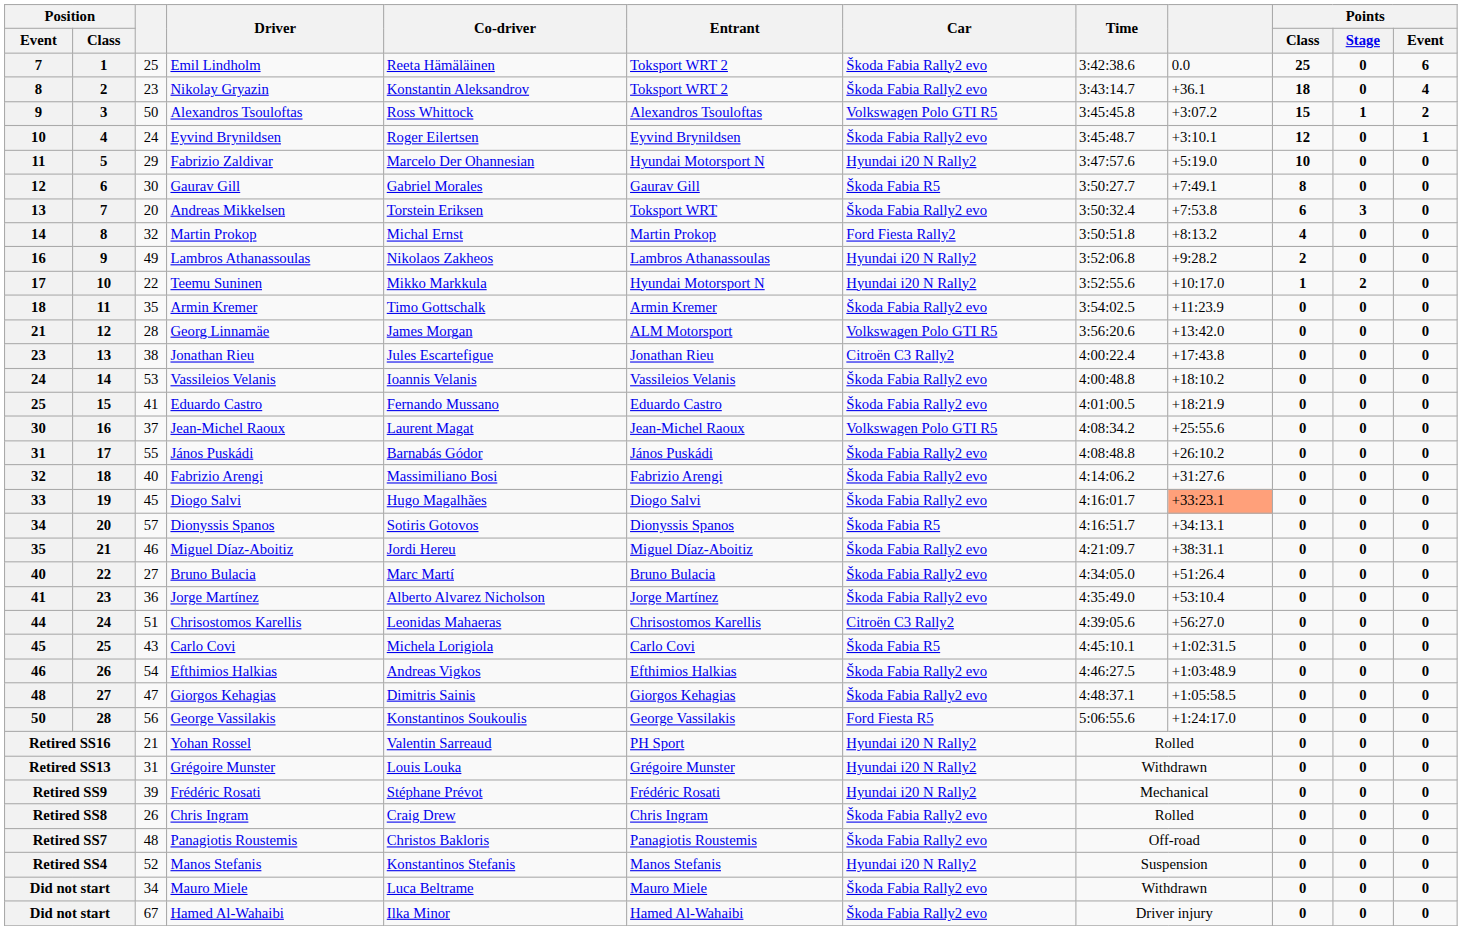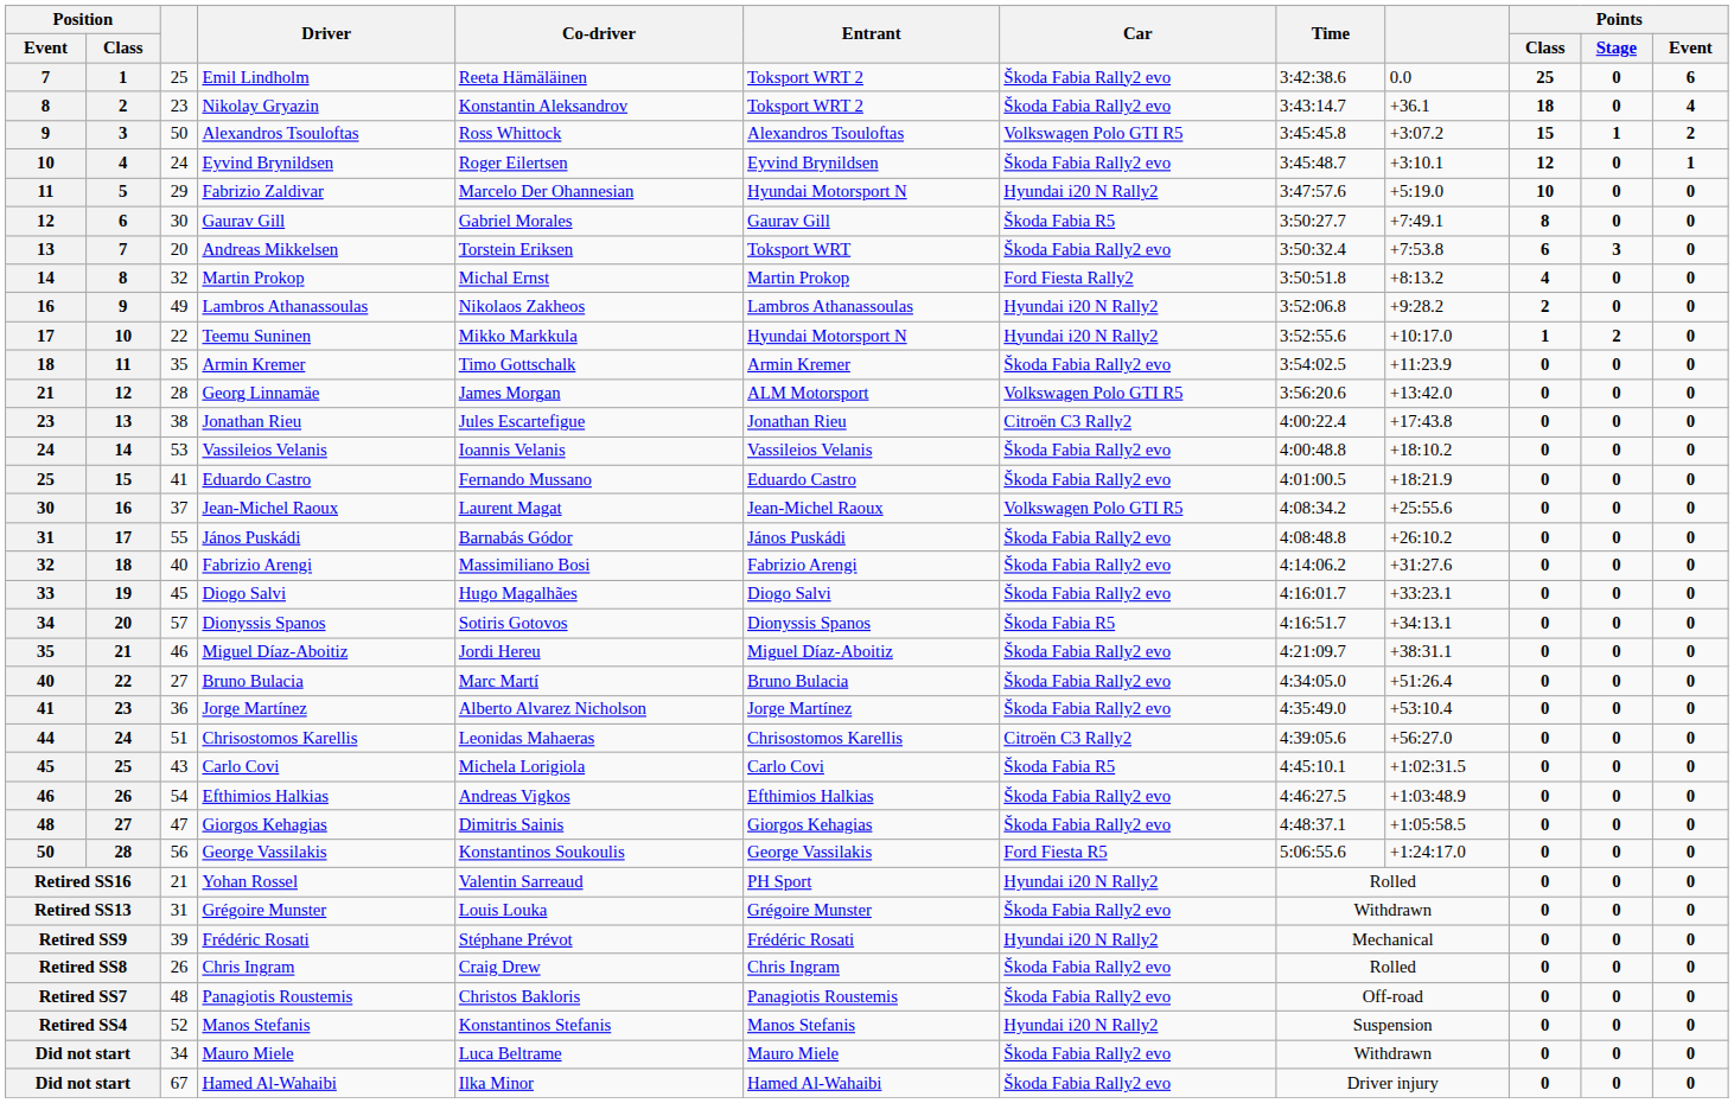33 | column 9: lightsalmon background -> no background
Retired SS13 | Car: Hyundai i20 N Rally2 -> Škoda Fabia Rally2 evo
